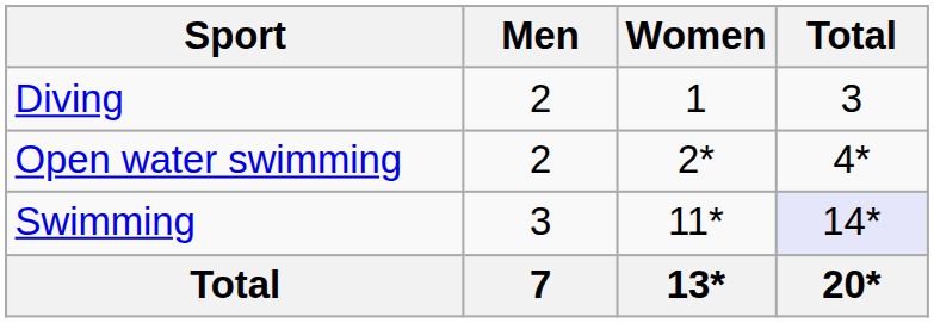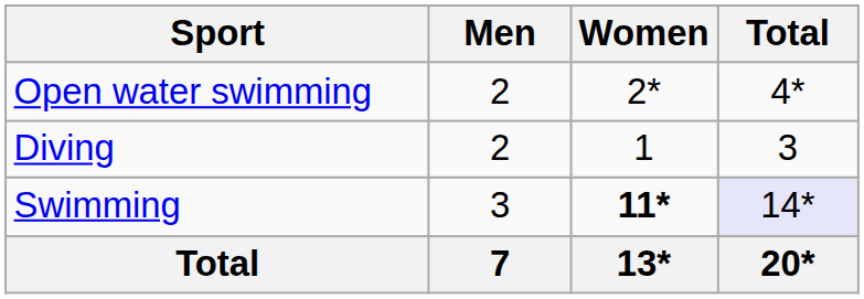rows swapped: Diving <-> Open water swimming
Swimming | Women: normal -> bold
